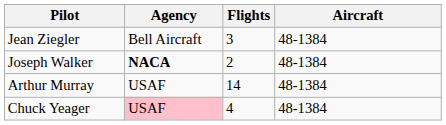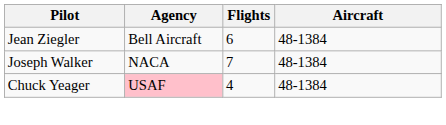Jean Ziegler | Flights: 3 -> 6
Joseph Walker | Agency: bold -> normal
Joseph Walker | Flights: 2 -> 7
- row: Arthur Murray | USAF | 14 | 48-1384
